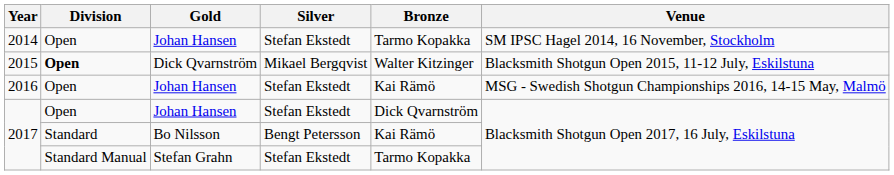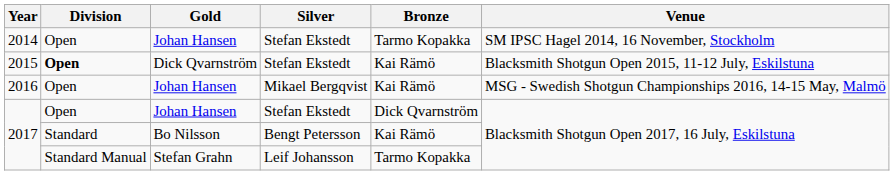2015 | Silver: Mikael Bergqvist -> Stefan Ekstedt
2015 | Bronze: Walter Kitzinger -> Kai Rämö
2016 | Silver: Stefan Ekstedt -> Mikael Bergqvist
2017 / Stefan Grahn | Silver: Stefan Ekstedt -> Leif Johansson
